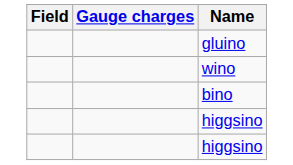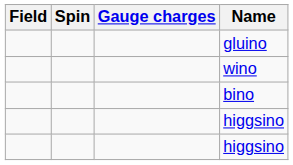+ column: Spin
